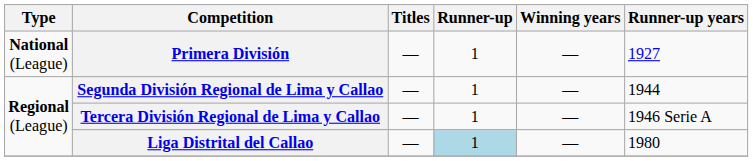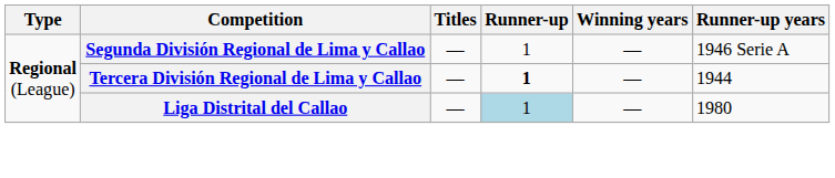- row: National (League) | Primera División | — | 1 | — | 1927
Segunda División Regional de Lima y Callao | Runner-up years: 1944 -> 1946 Serie A
Tercera División Regional de Lima y Callao | Runner-up: normal -> bold
Tercera División Regional de Lima y Callao | Runner-up years: 1946 Serie A -> 1944
